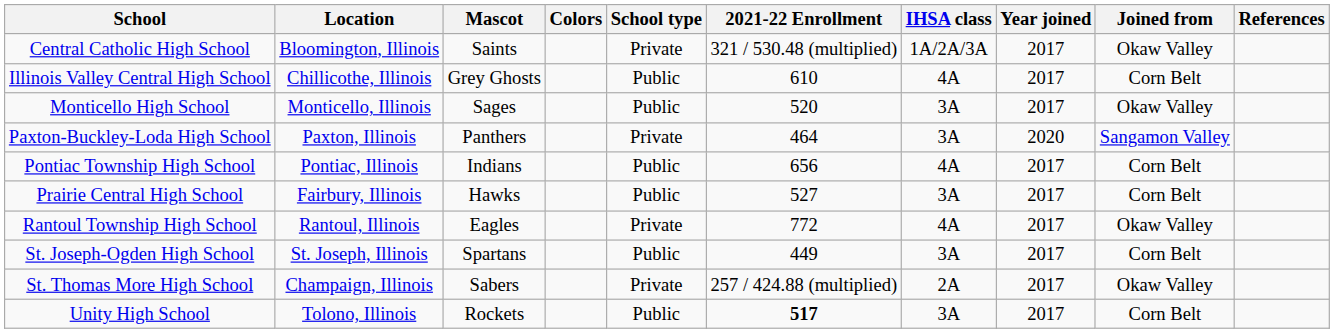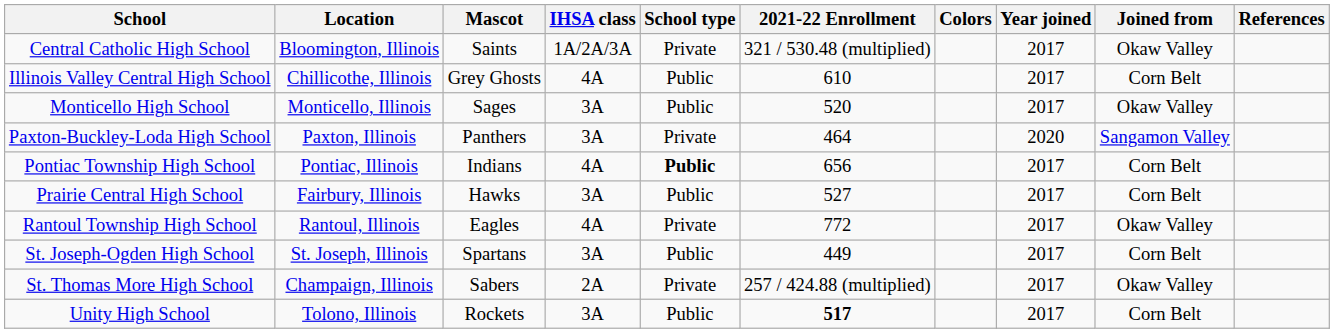columns swapped: Colors <-> IHSA class
Pontiac Township High School | School type: normal -> bold
